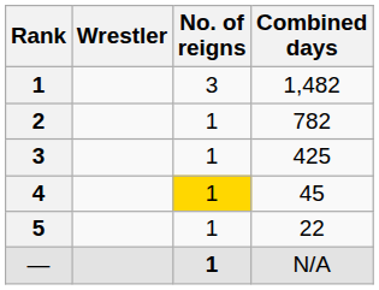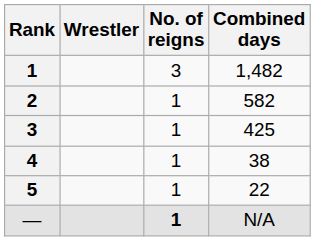2 | Combined days: 782 -> 582
4 | No. of reigns: gold background -> no background
4 | Combined days: 45 -> 38
